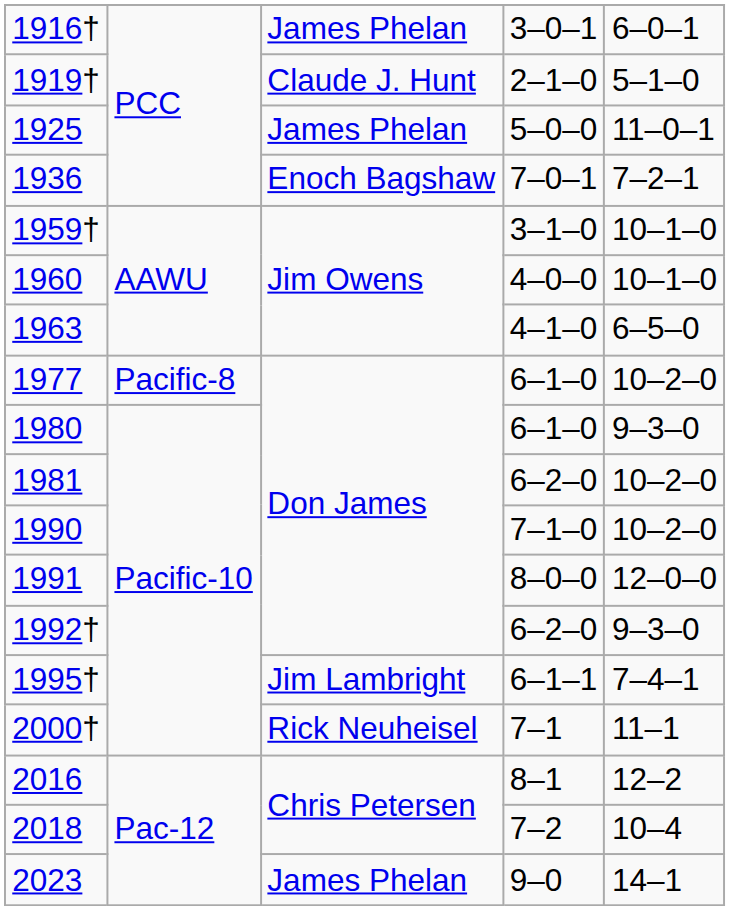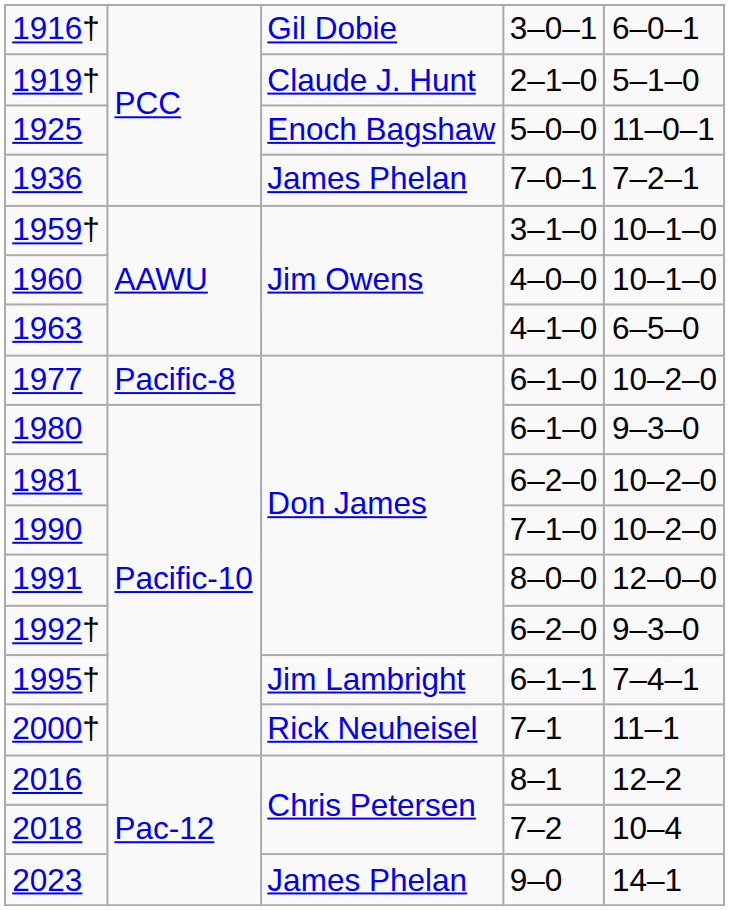1916† | column 3: James Phelan -> Gil Dobie
1925 | column 3: James Phelan -> Enoch Bagshaw
1936 | column 3: Enoch Bagshaw -> James Phelan
